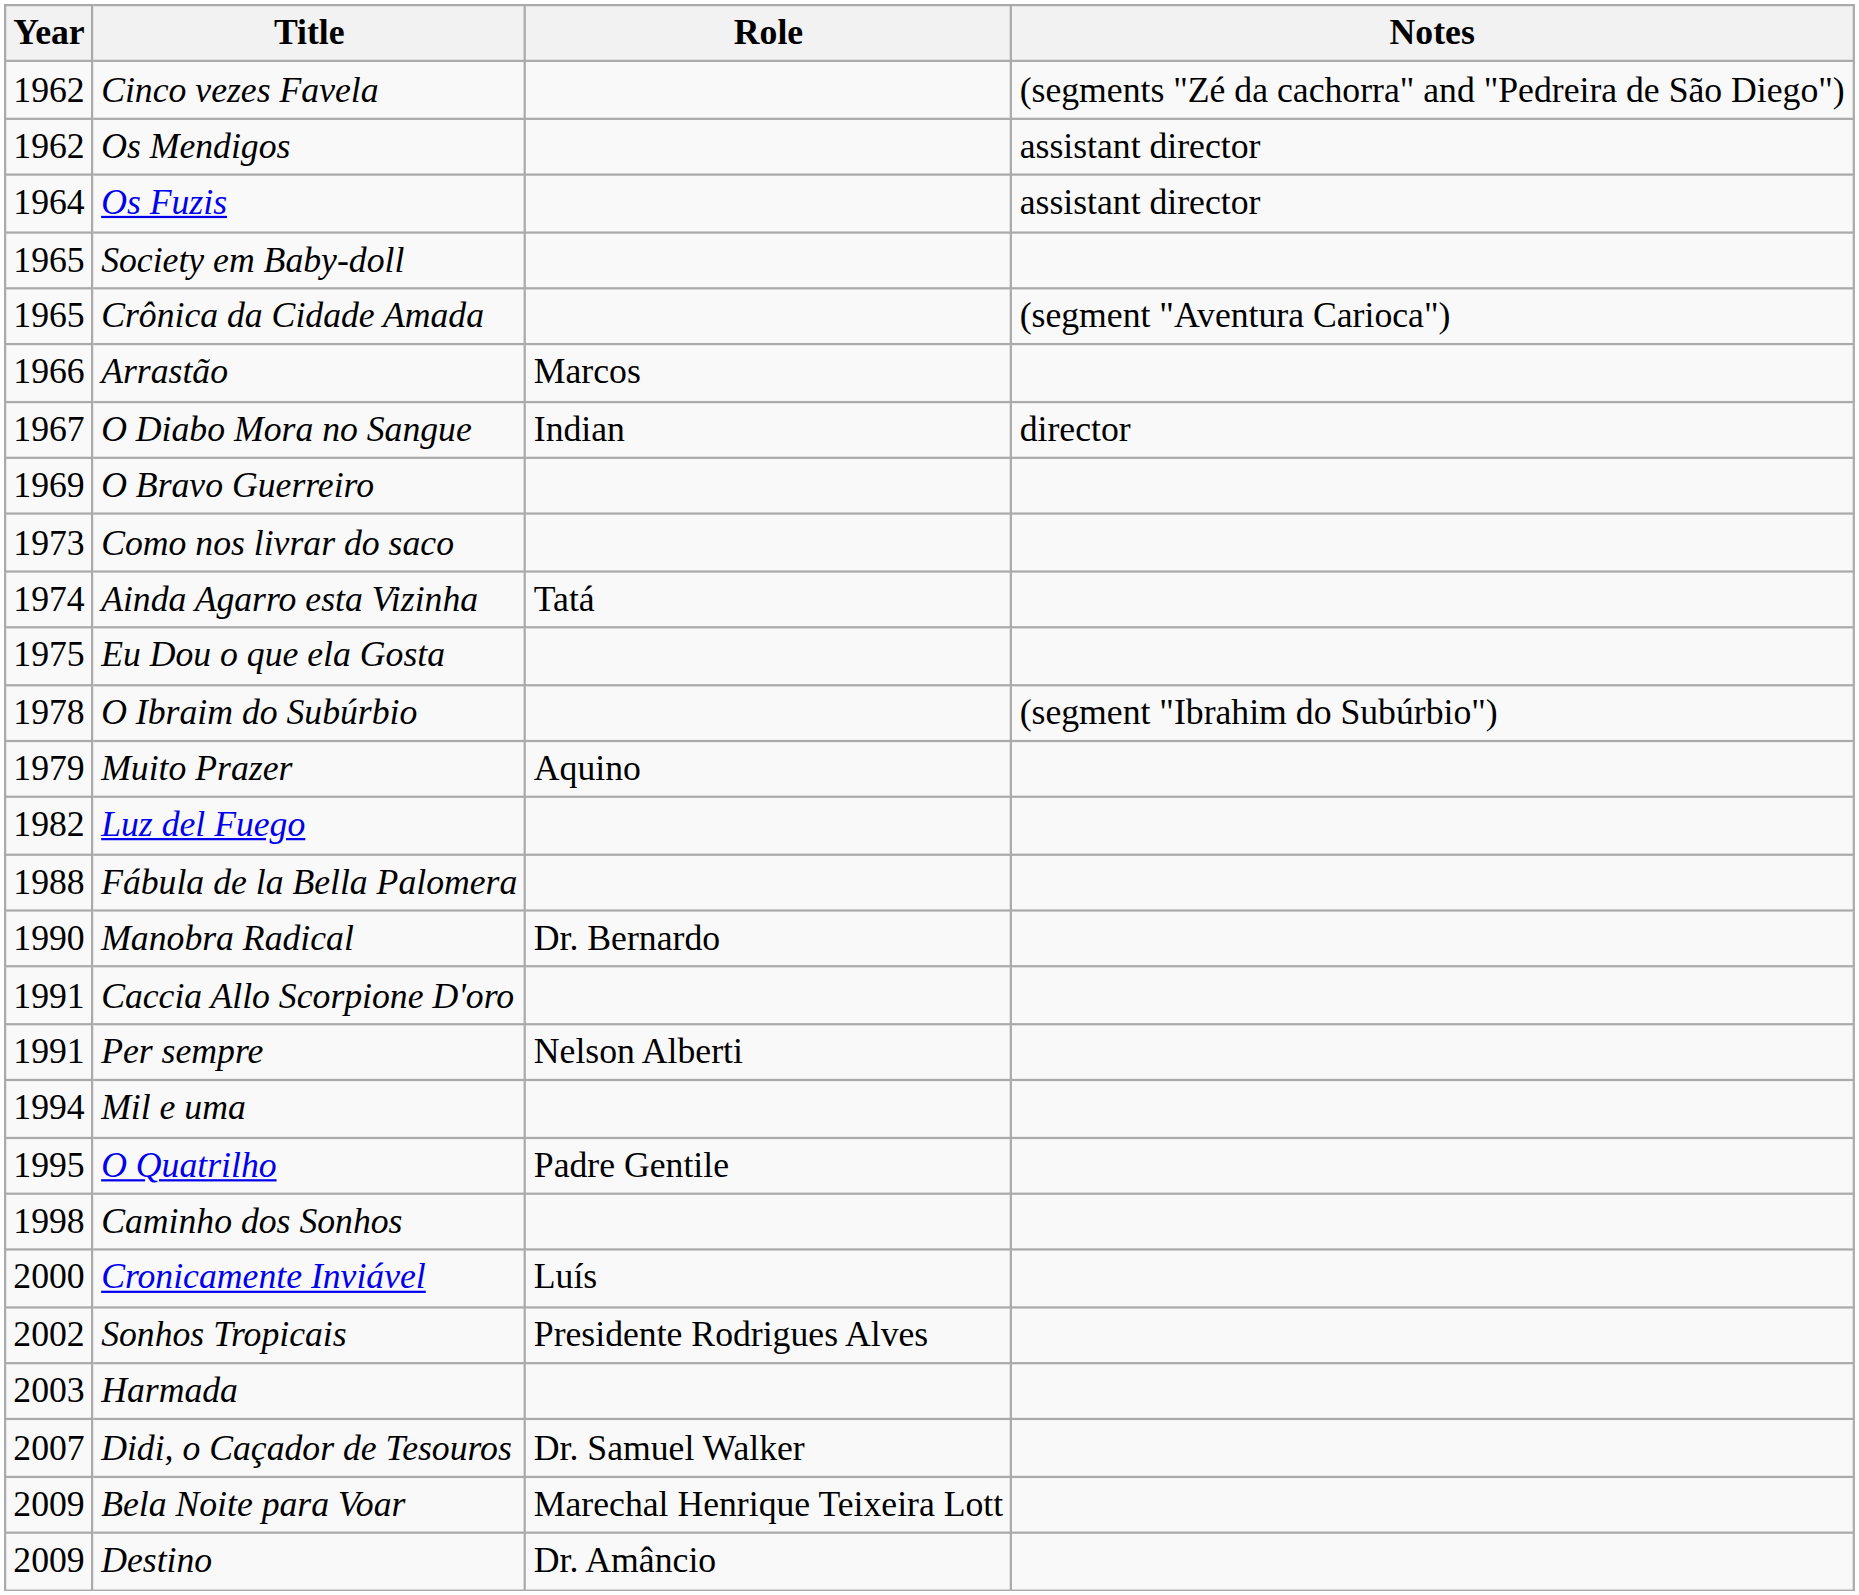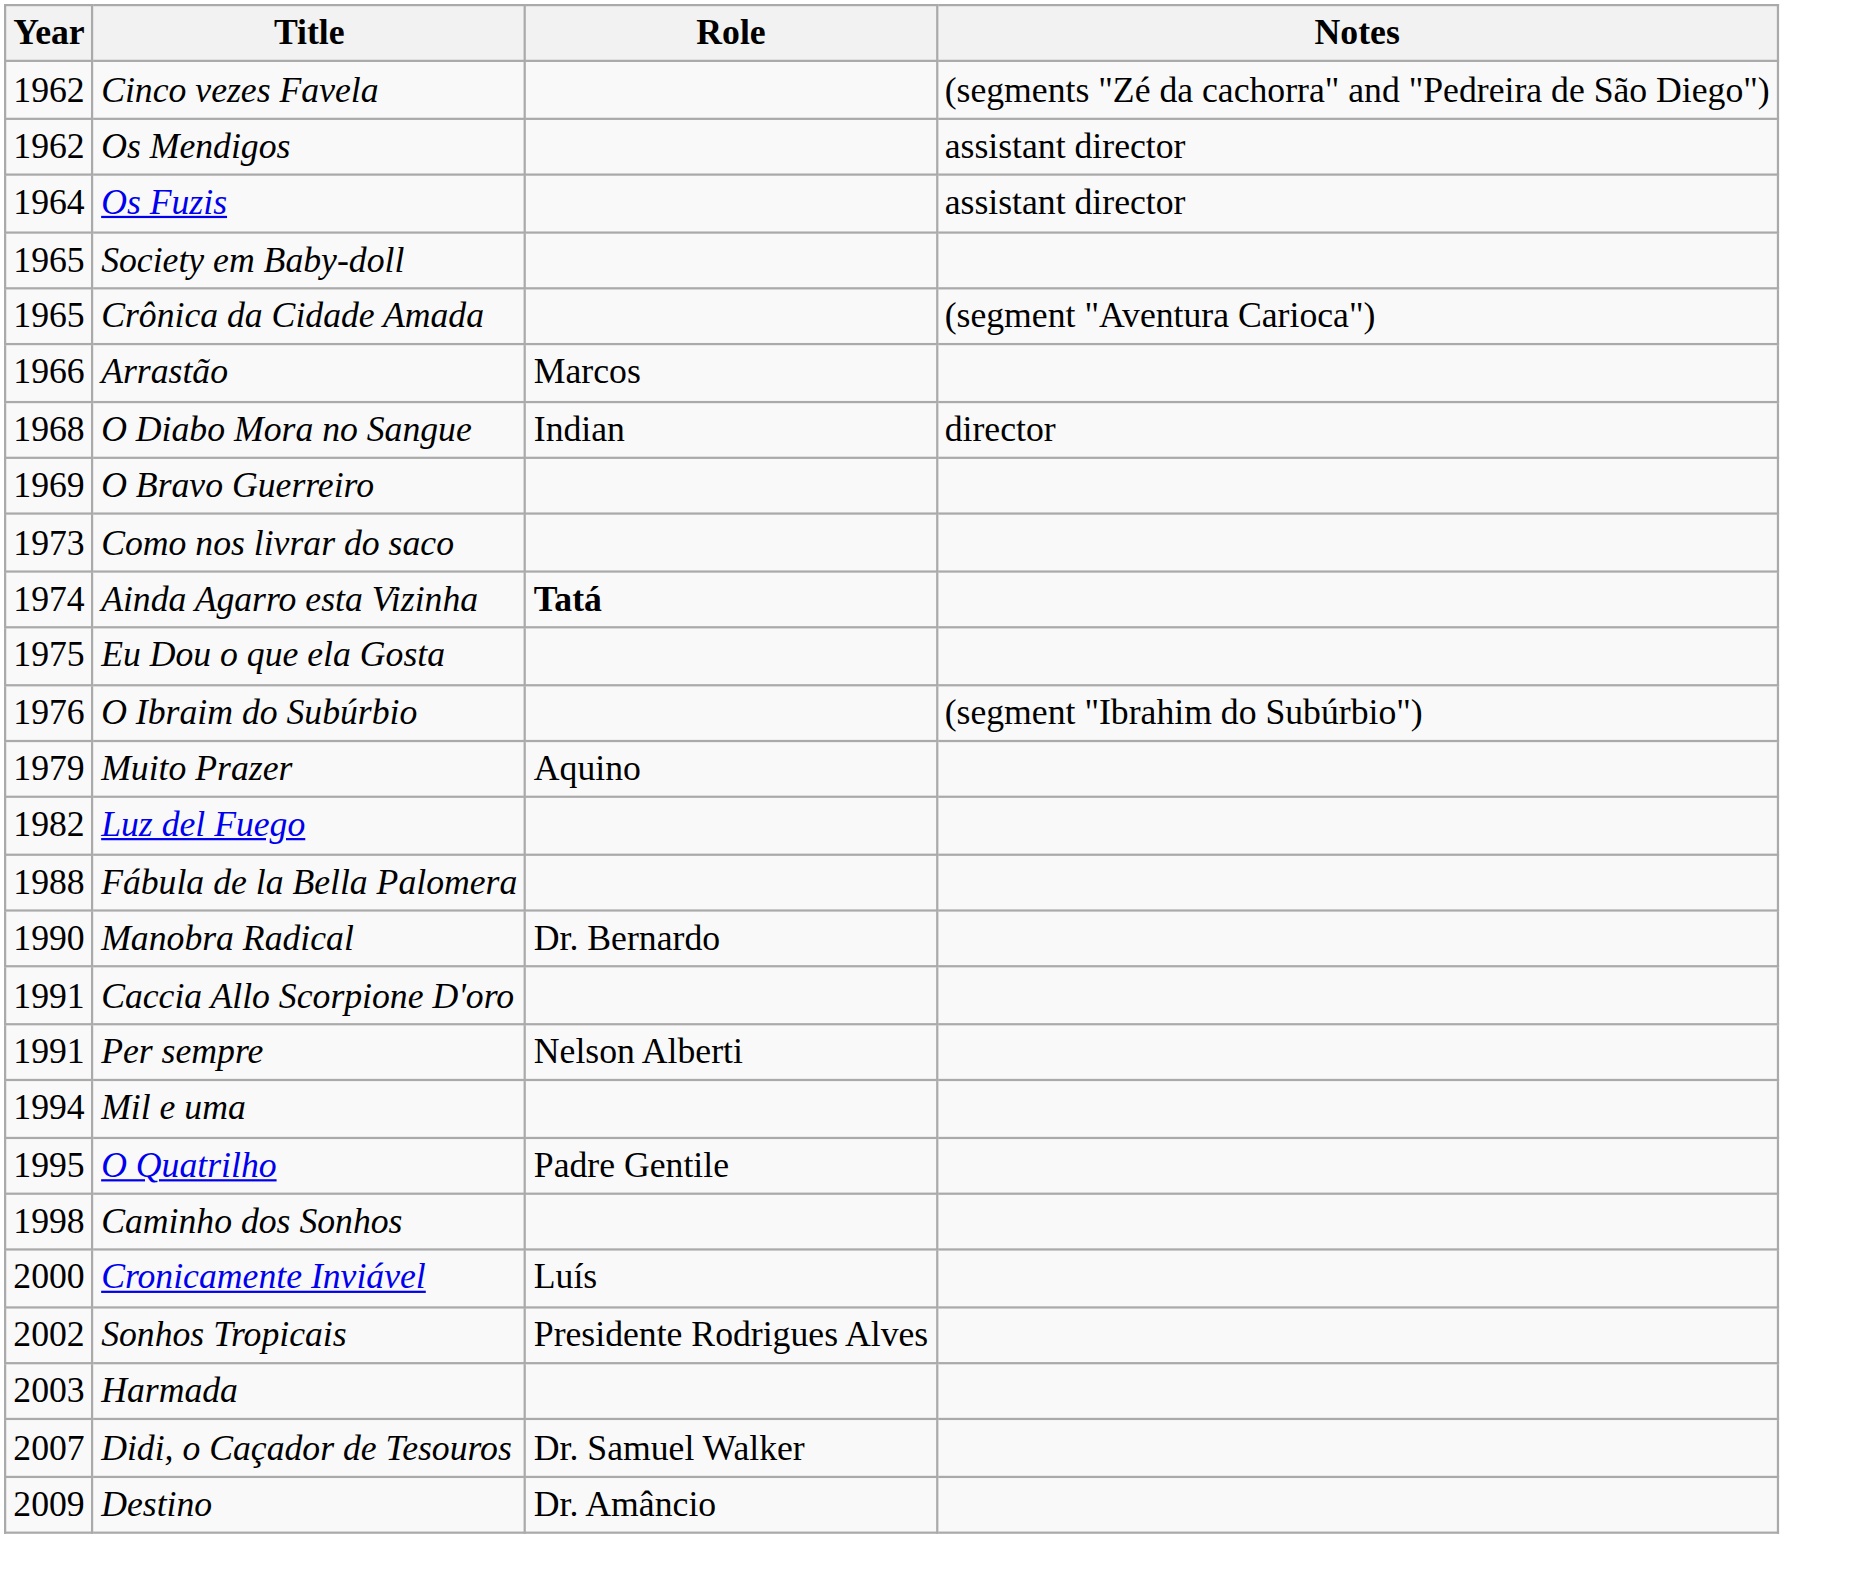O Diabo Mora no Sangue | Year: 1967 -> 1968
Ainda Agarro esta Vizinha | Role: normal -> bold
O Ibraim do Subúrbio | Year: 1978 -> 1976
- row: 2009 | Bela Noite para Voar | Marechal Henrique Teixeira Lott
